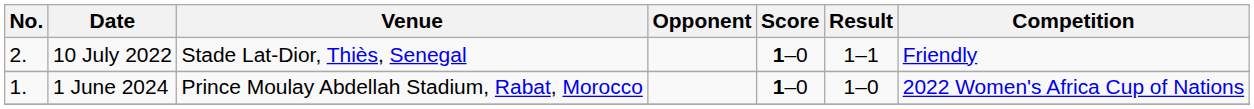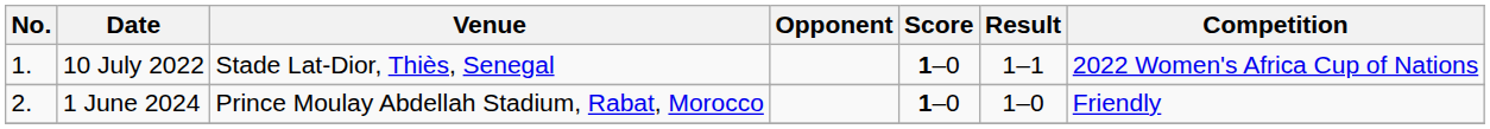10 July 2022 | No.: 2. -> 1.
10 July 2022 | Competition: Friendly -> 2022 Women's Africa Cup of Nations
1 June 2024 | No.: 1. -> 2.
1 June 2024 | Competition: 2022 Women's Africa Cup of Nations -> Friendly
